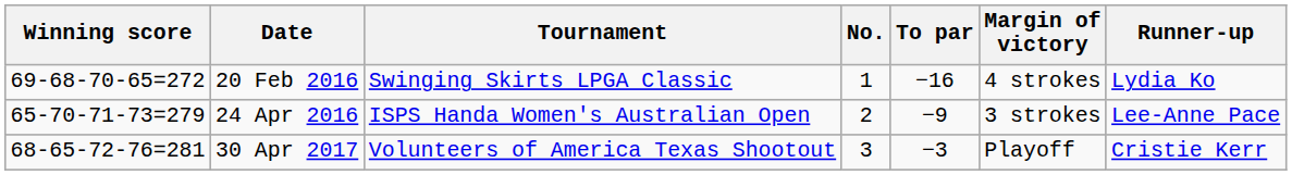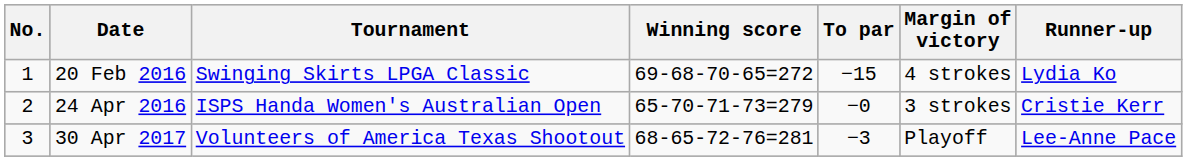columns swapped: No. <-> Winning score
20 Feb 2016 | To par: −16 -> −15
24 Apr 2016 | To par: −9 -> −0
24 Apr 2016 | Runner-up: Lee-Anne Pace -> Cristie Kerr
30 Apr 2017 | Runner-up: Cristie Kerr -> Lee-Anne Pace
